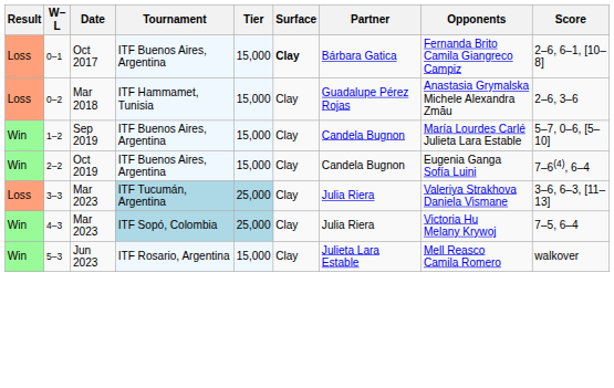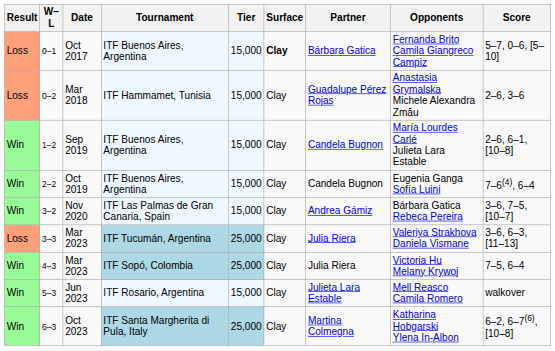0–1 | Score: 2–6, 6–1, [10–8] -> 5–7, 0–6, [5–10]
1–2 | Score: 5–7, 0–6, [5–10] -> 2–6, 6–1, [10–8]
+ row: Win | 3–2 | Nov 2020 | ITF Las Palmas de Gran Canaria, Spain | 15,000 | Clay | Andrea Gámiz | Bárbara Gatica Rebeca Pereira | 3–6, 7–5, [10–7]
+ row: Win | 6–3 | Oct 2023 | ITF Santa Margherita di Pula, Italy | 25,000 | Clay | Martina Colmegna | Katharina Hobgarski Ylena In-Albon | 6–2, 6–7(6), [10–8]
